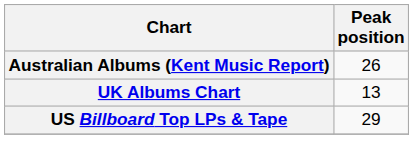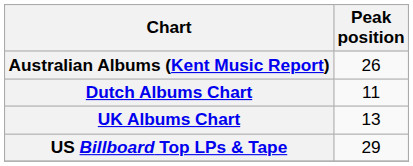+ row: Dutch Albums Chart | 11
